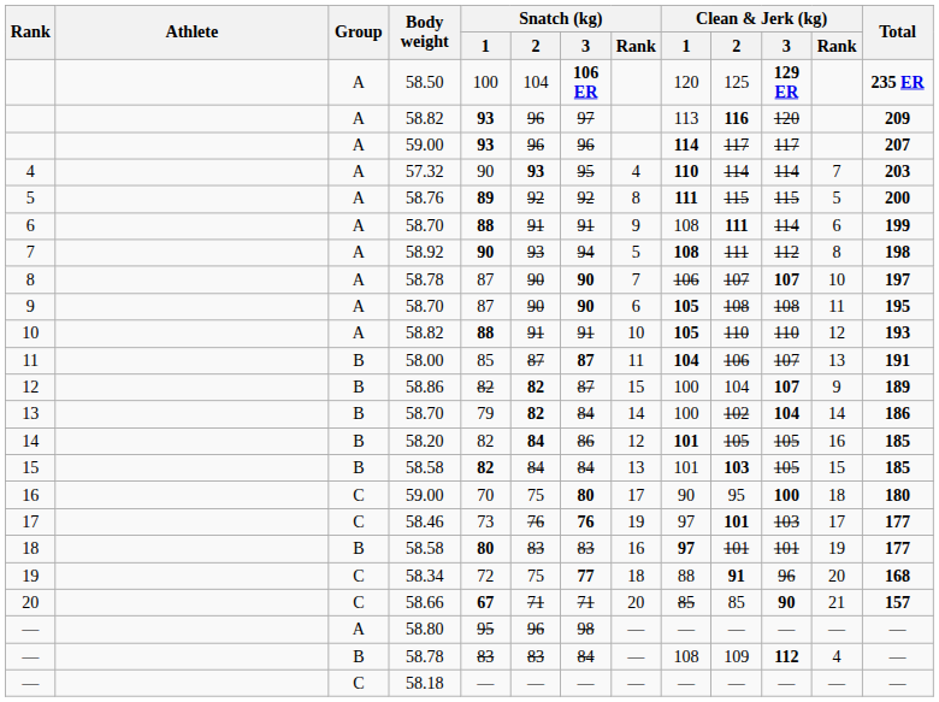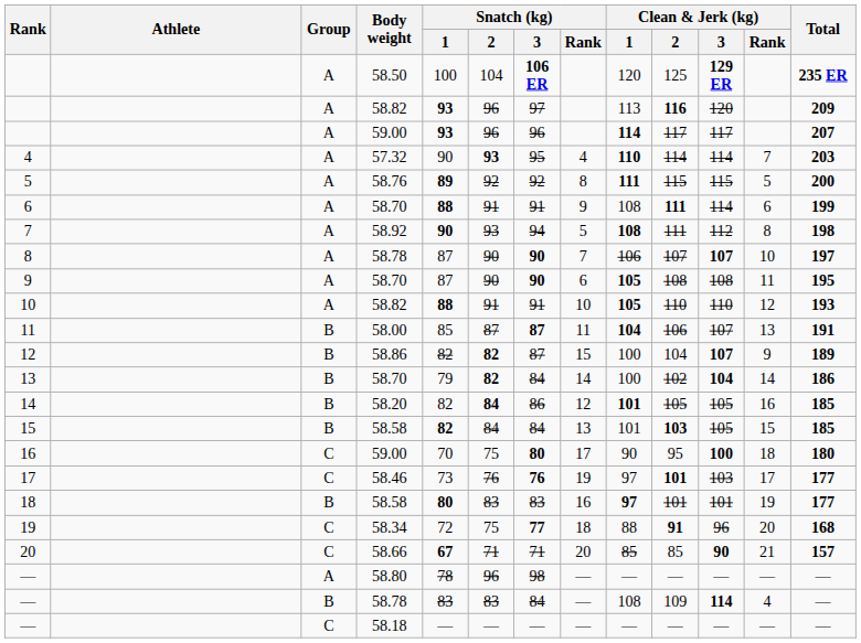— / 58.80 | Snatch (kg) / 1: 95 -> 78
— / 58.78 | Clean & Jerk (kg) / 3: 112 -> 114
